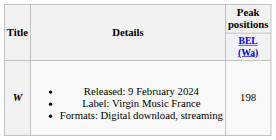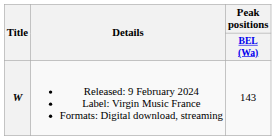W | Peak positions / BEL (Wa): 198 -> 143
